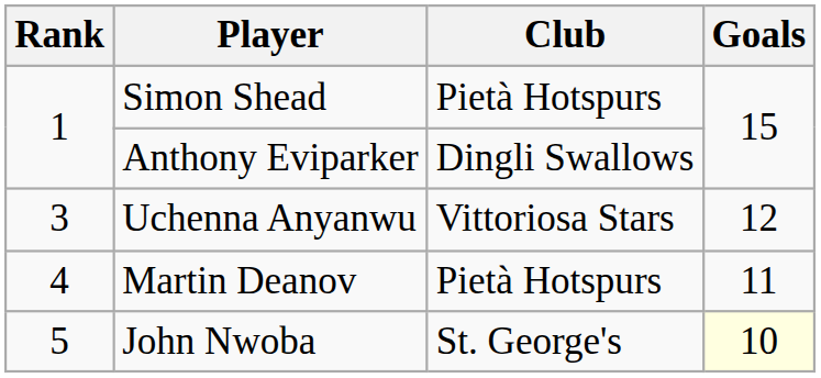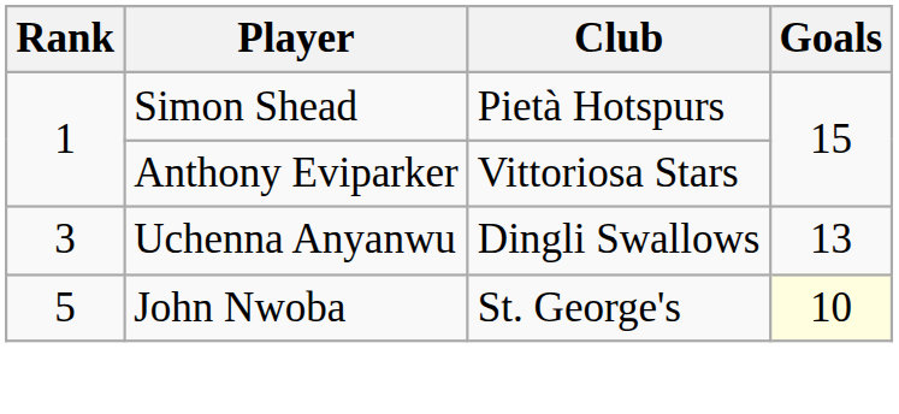Anthony Eviparker | Club: Dingli Swallows -> Vittoriosa Stars
Uchenna Anyanwu | Club: Vittoriosa Stars -> Dingli Swallows
Uchenna Anyanwu | Goals: 12 -> 13
- row: 4 | Martin Deanov | Pietà Hotspurs | 11
